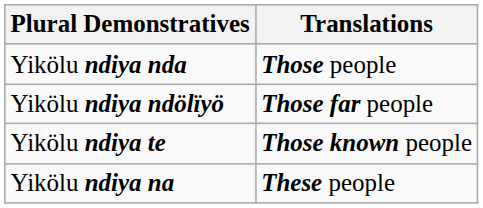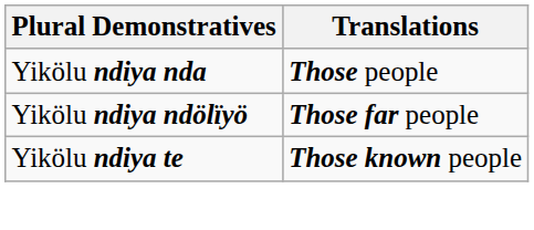- row: Yikölu ndiya na | These people
